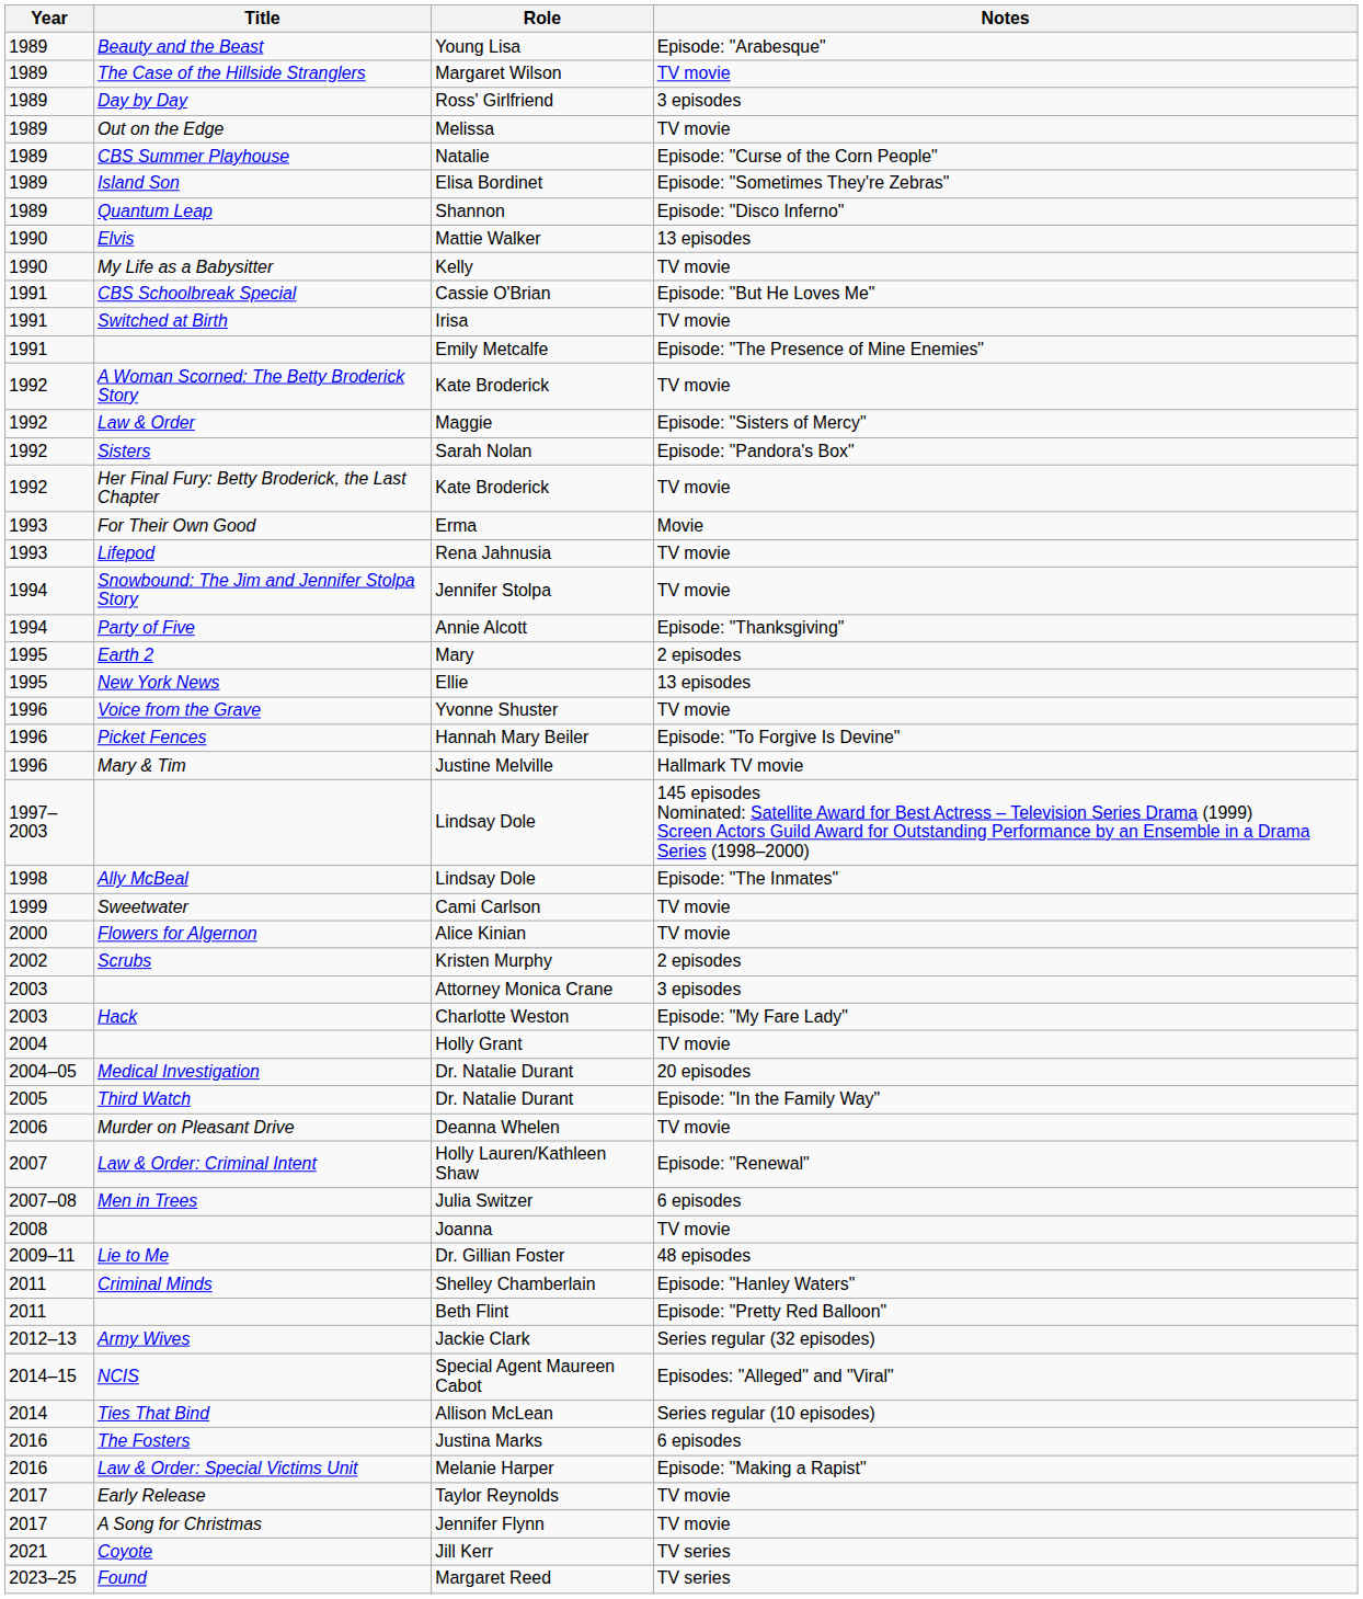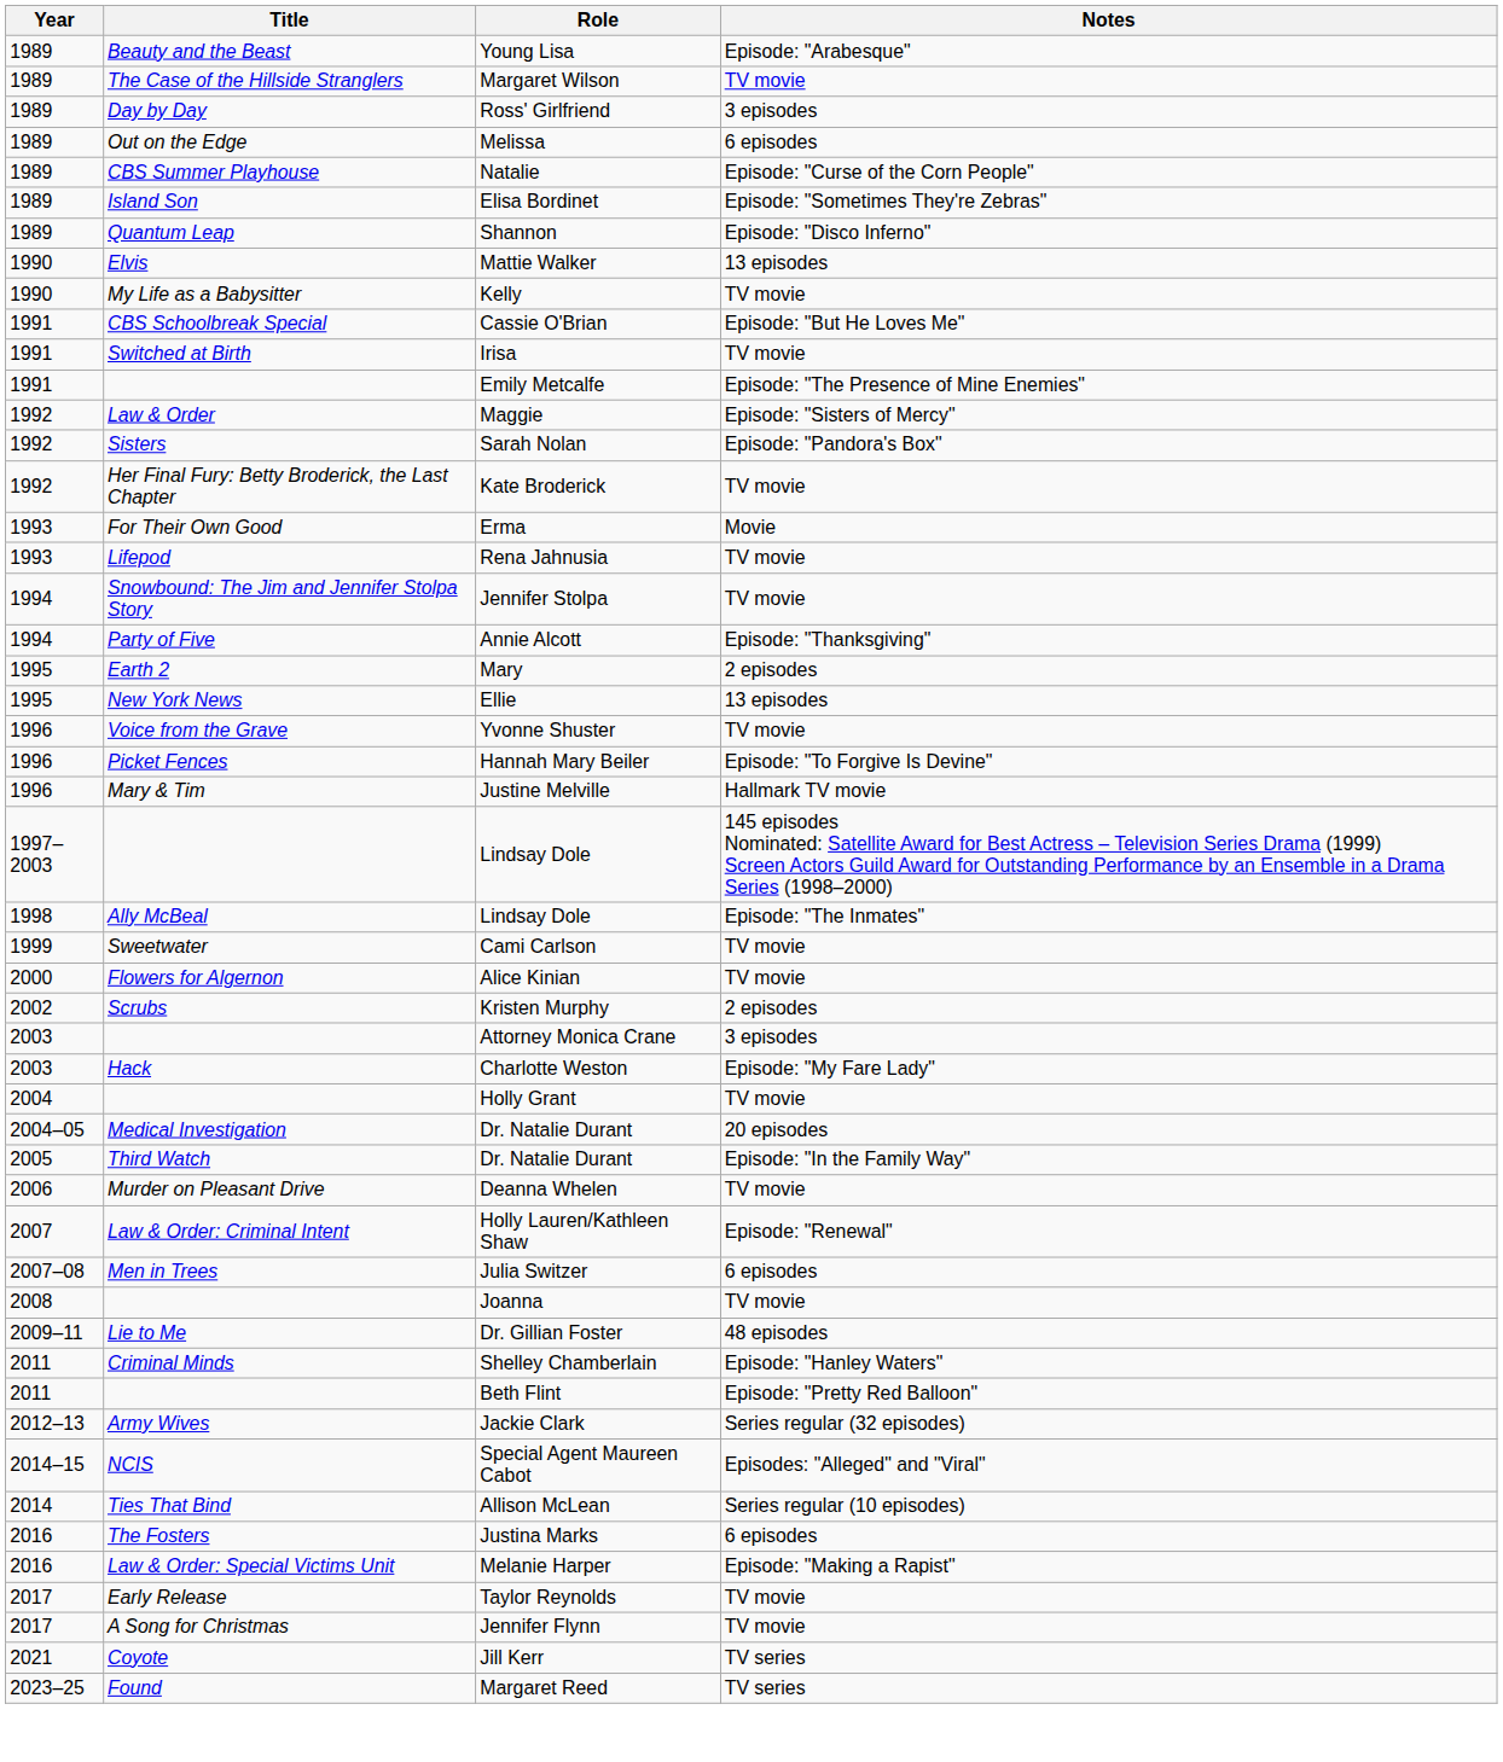Melissa | Notes: TV movie -> 6 episodes
- row: 1992 | A Woman Scorned: The Betty Broderick Story | Kate Broderick | TV movie
